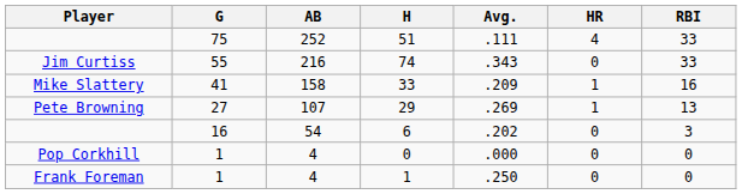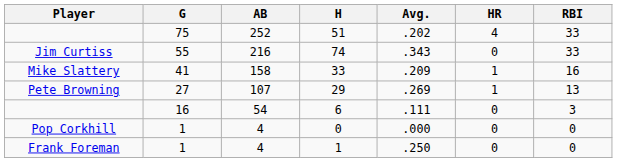51 | Avg.: .111 -> .202
6 | Avg.: .202 -> .111
